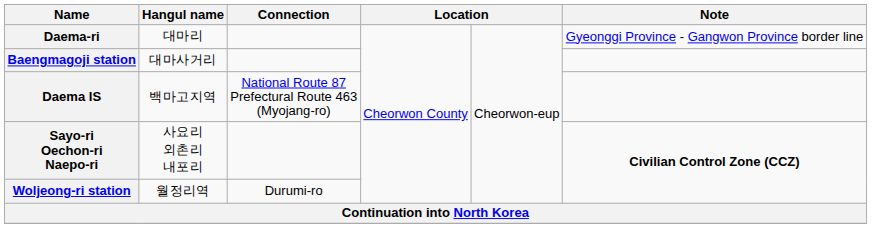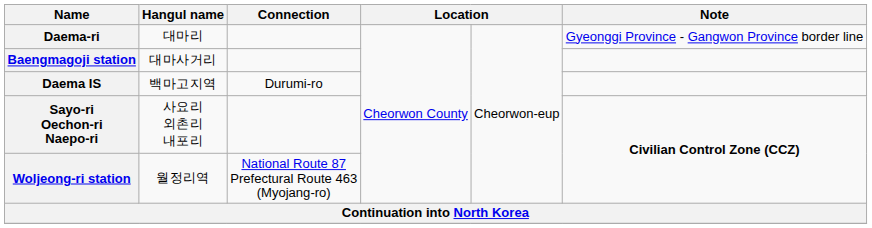Daema IS | Connection: National Route 87 Prefectural Route 463 (Myojang-ro) -> Durumi-ro
Woljeong-ri station | Connection: Durumi-ro -> National Route 87 Prefectural Route 463 (Myojang-ro)
